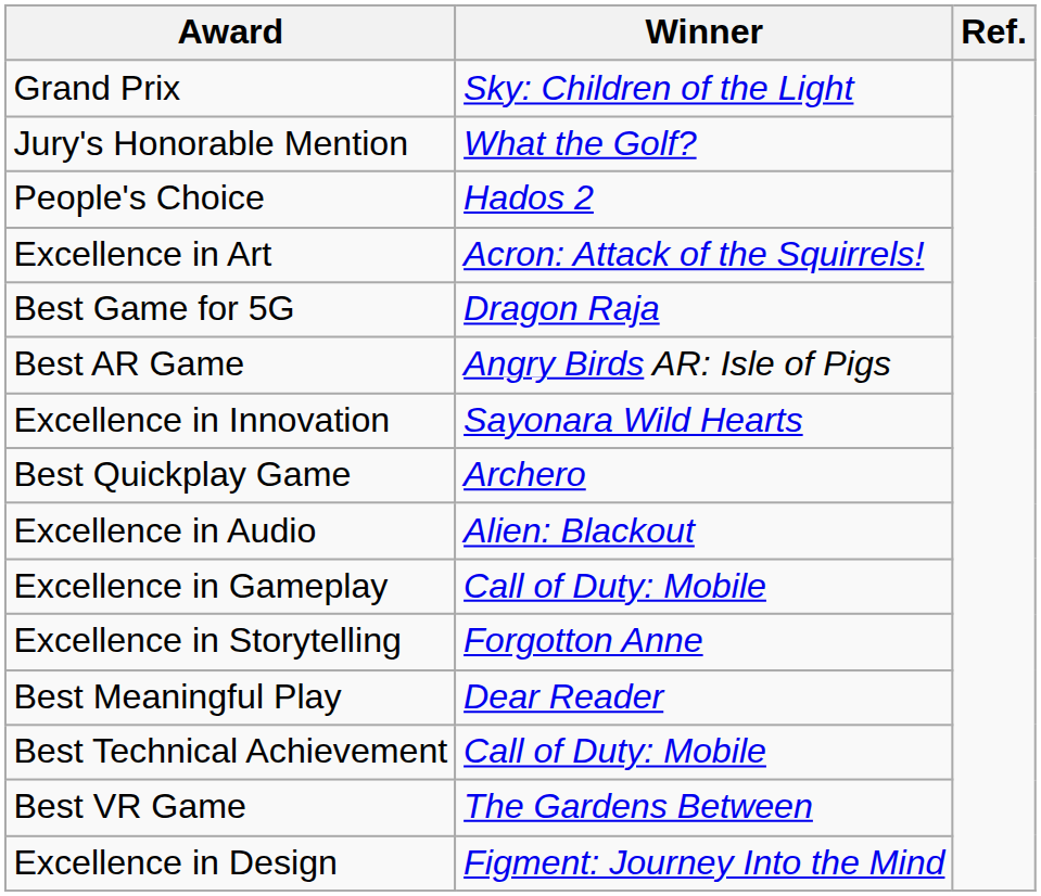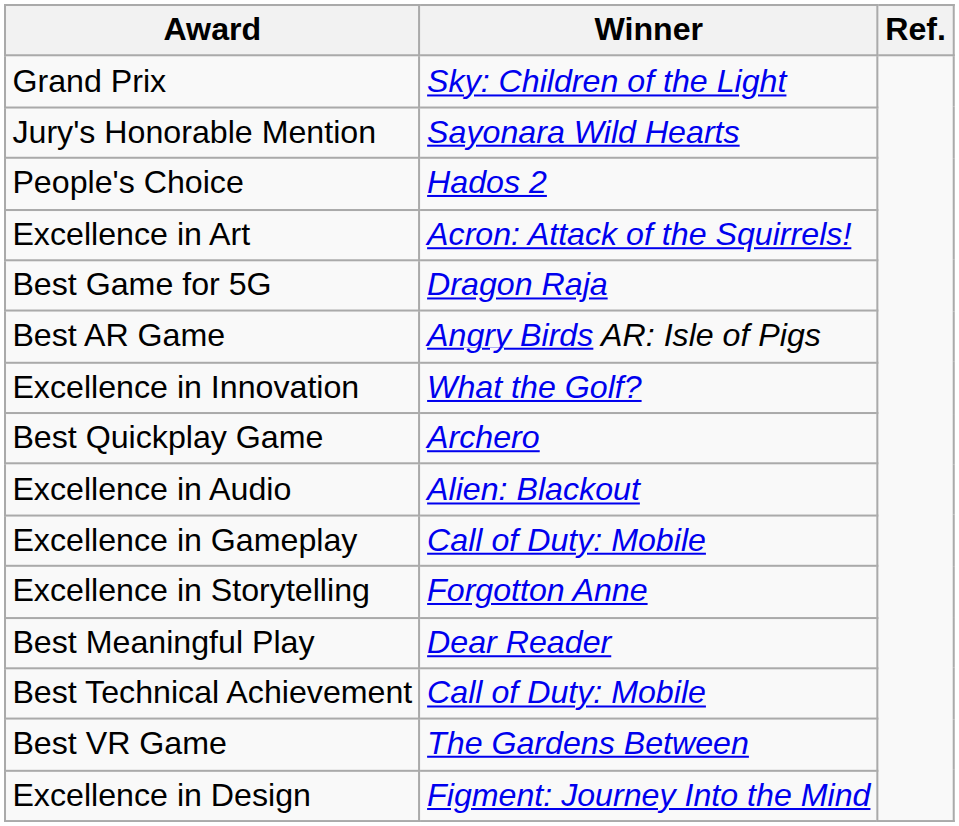Jury's Honorable Mention | Winner: What the Golf? -> Sayonara Wild Hearts
Excellence in Innovation | Winner: Sayonara Wild Hearts -> What the Golf?
